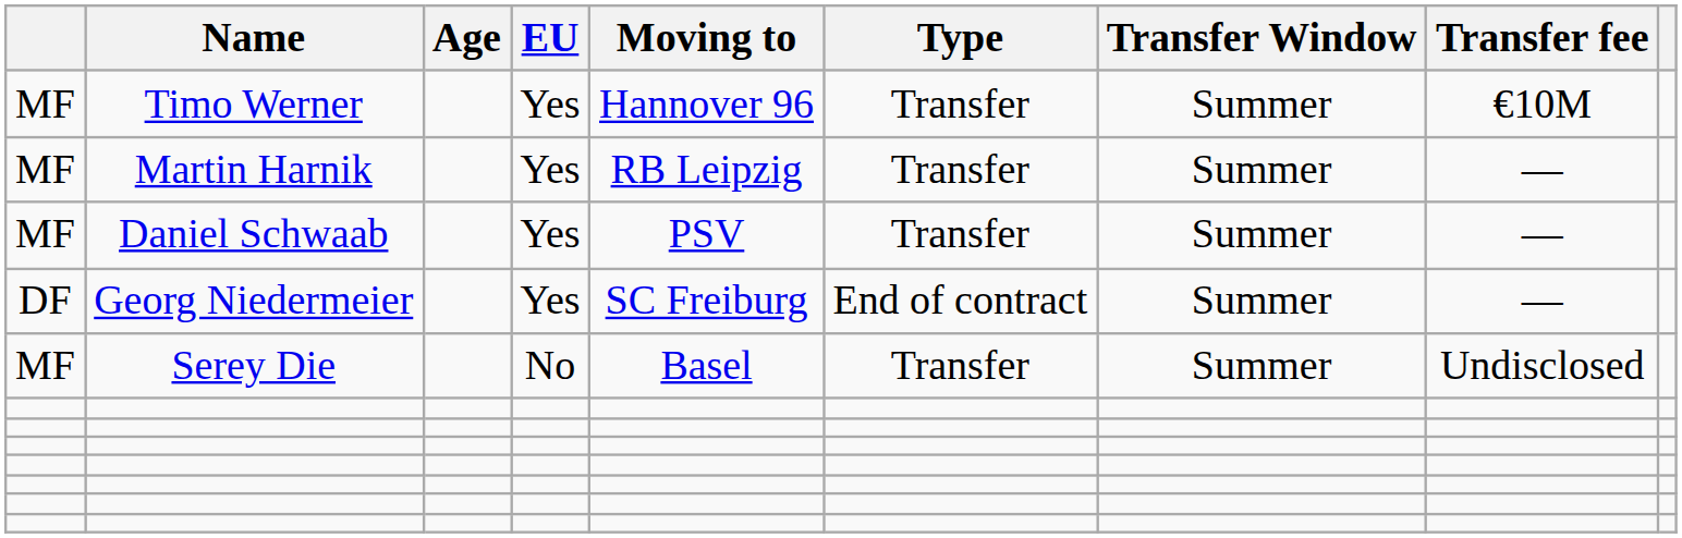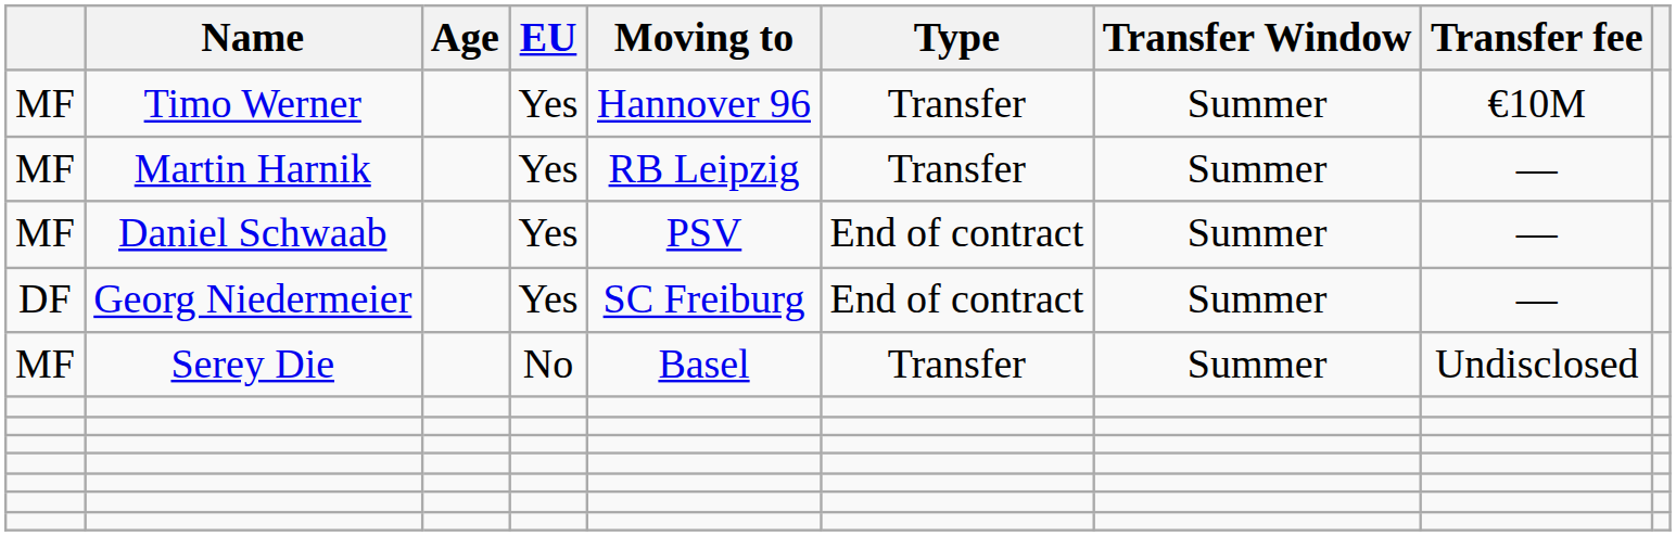Daniel Schwaab | Type: Transfer -> End of contract
